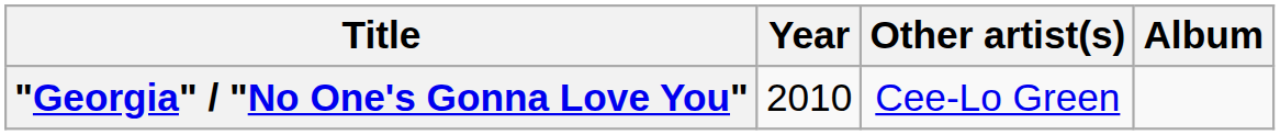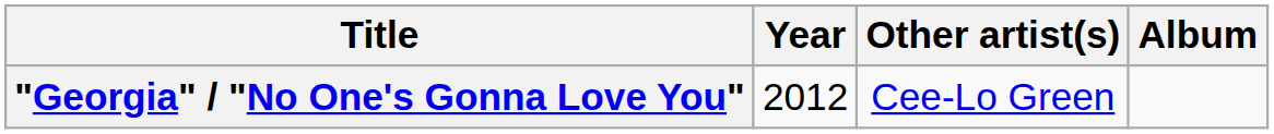"Georgia" / "No One's Gonna Love You" | Year: 2010 -> 2012
